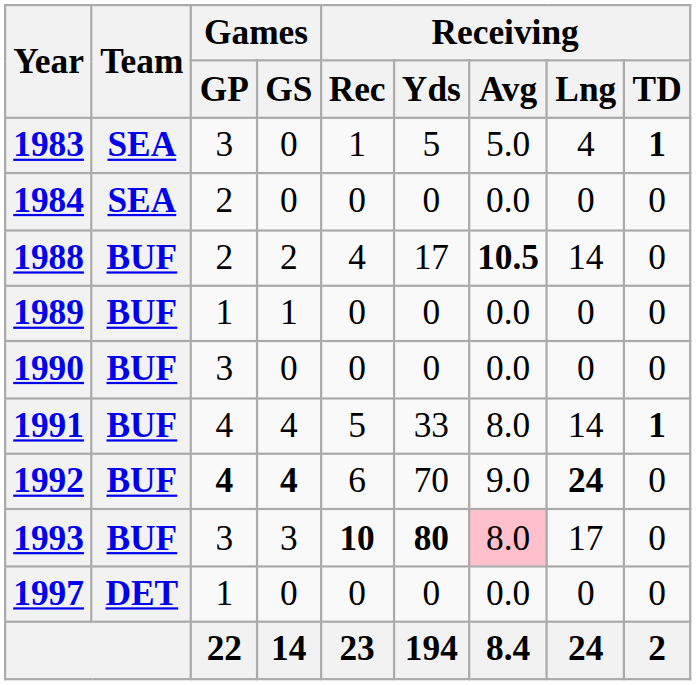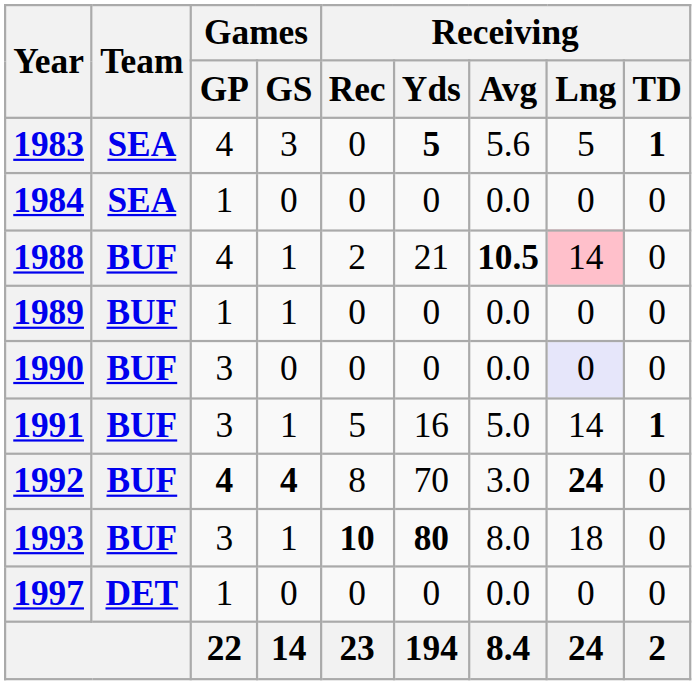1983 | Games / GP: 3 -> 4
1983 | Games / GS: 0 -> 3
1983 | Receiving / Rec: 1 -> 0
1983 | Receiving / Yds: normal -> bold
1983 | Receiving / Avg: 5.0 -> 5.6
1983 | Receiving / Lng: 4 -> 5
1984 | Games / GP: 2 -> 1
1988 | Games / GP: 2 -> 4
1988 | Games / GS: 2 -> 1
1988 | Receiving / Rec: 4 -> 2
1988 | Receiving / Yds: 17 -> 21
1988 | Receiving / Lng: no background -> pink background
1990 | Receiving / Lng: no background -> lavender background
1991 | Games / GP: 4 -> 3
1991 | Games / GS: 4 -> 1
1991 | Receiving / Yds: 33 -> 16
1991 | Receiving / Avg: 8.0 -> 5.0
1992 | Receiving / Rec: 6 -> 8
1992 | Receiving / Avg: 9.0 -> 3.0
1993 | Games / GS: 3 -> 1
1993 | Receiving / Avg: pink background -> no background
1993 | Receiving / Lng: 17 -> 18
